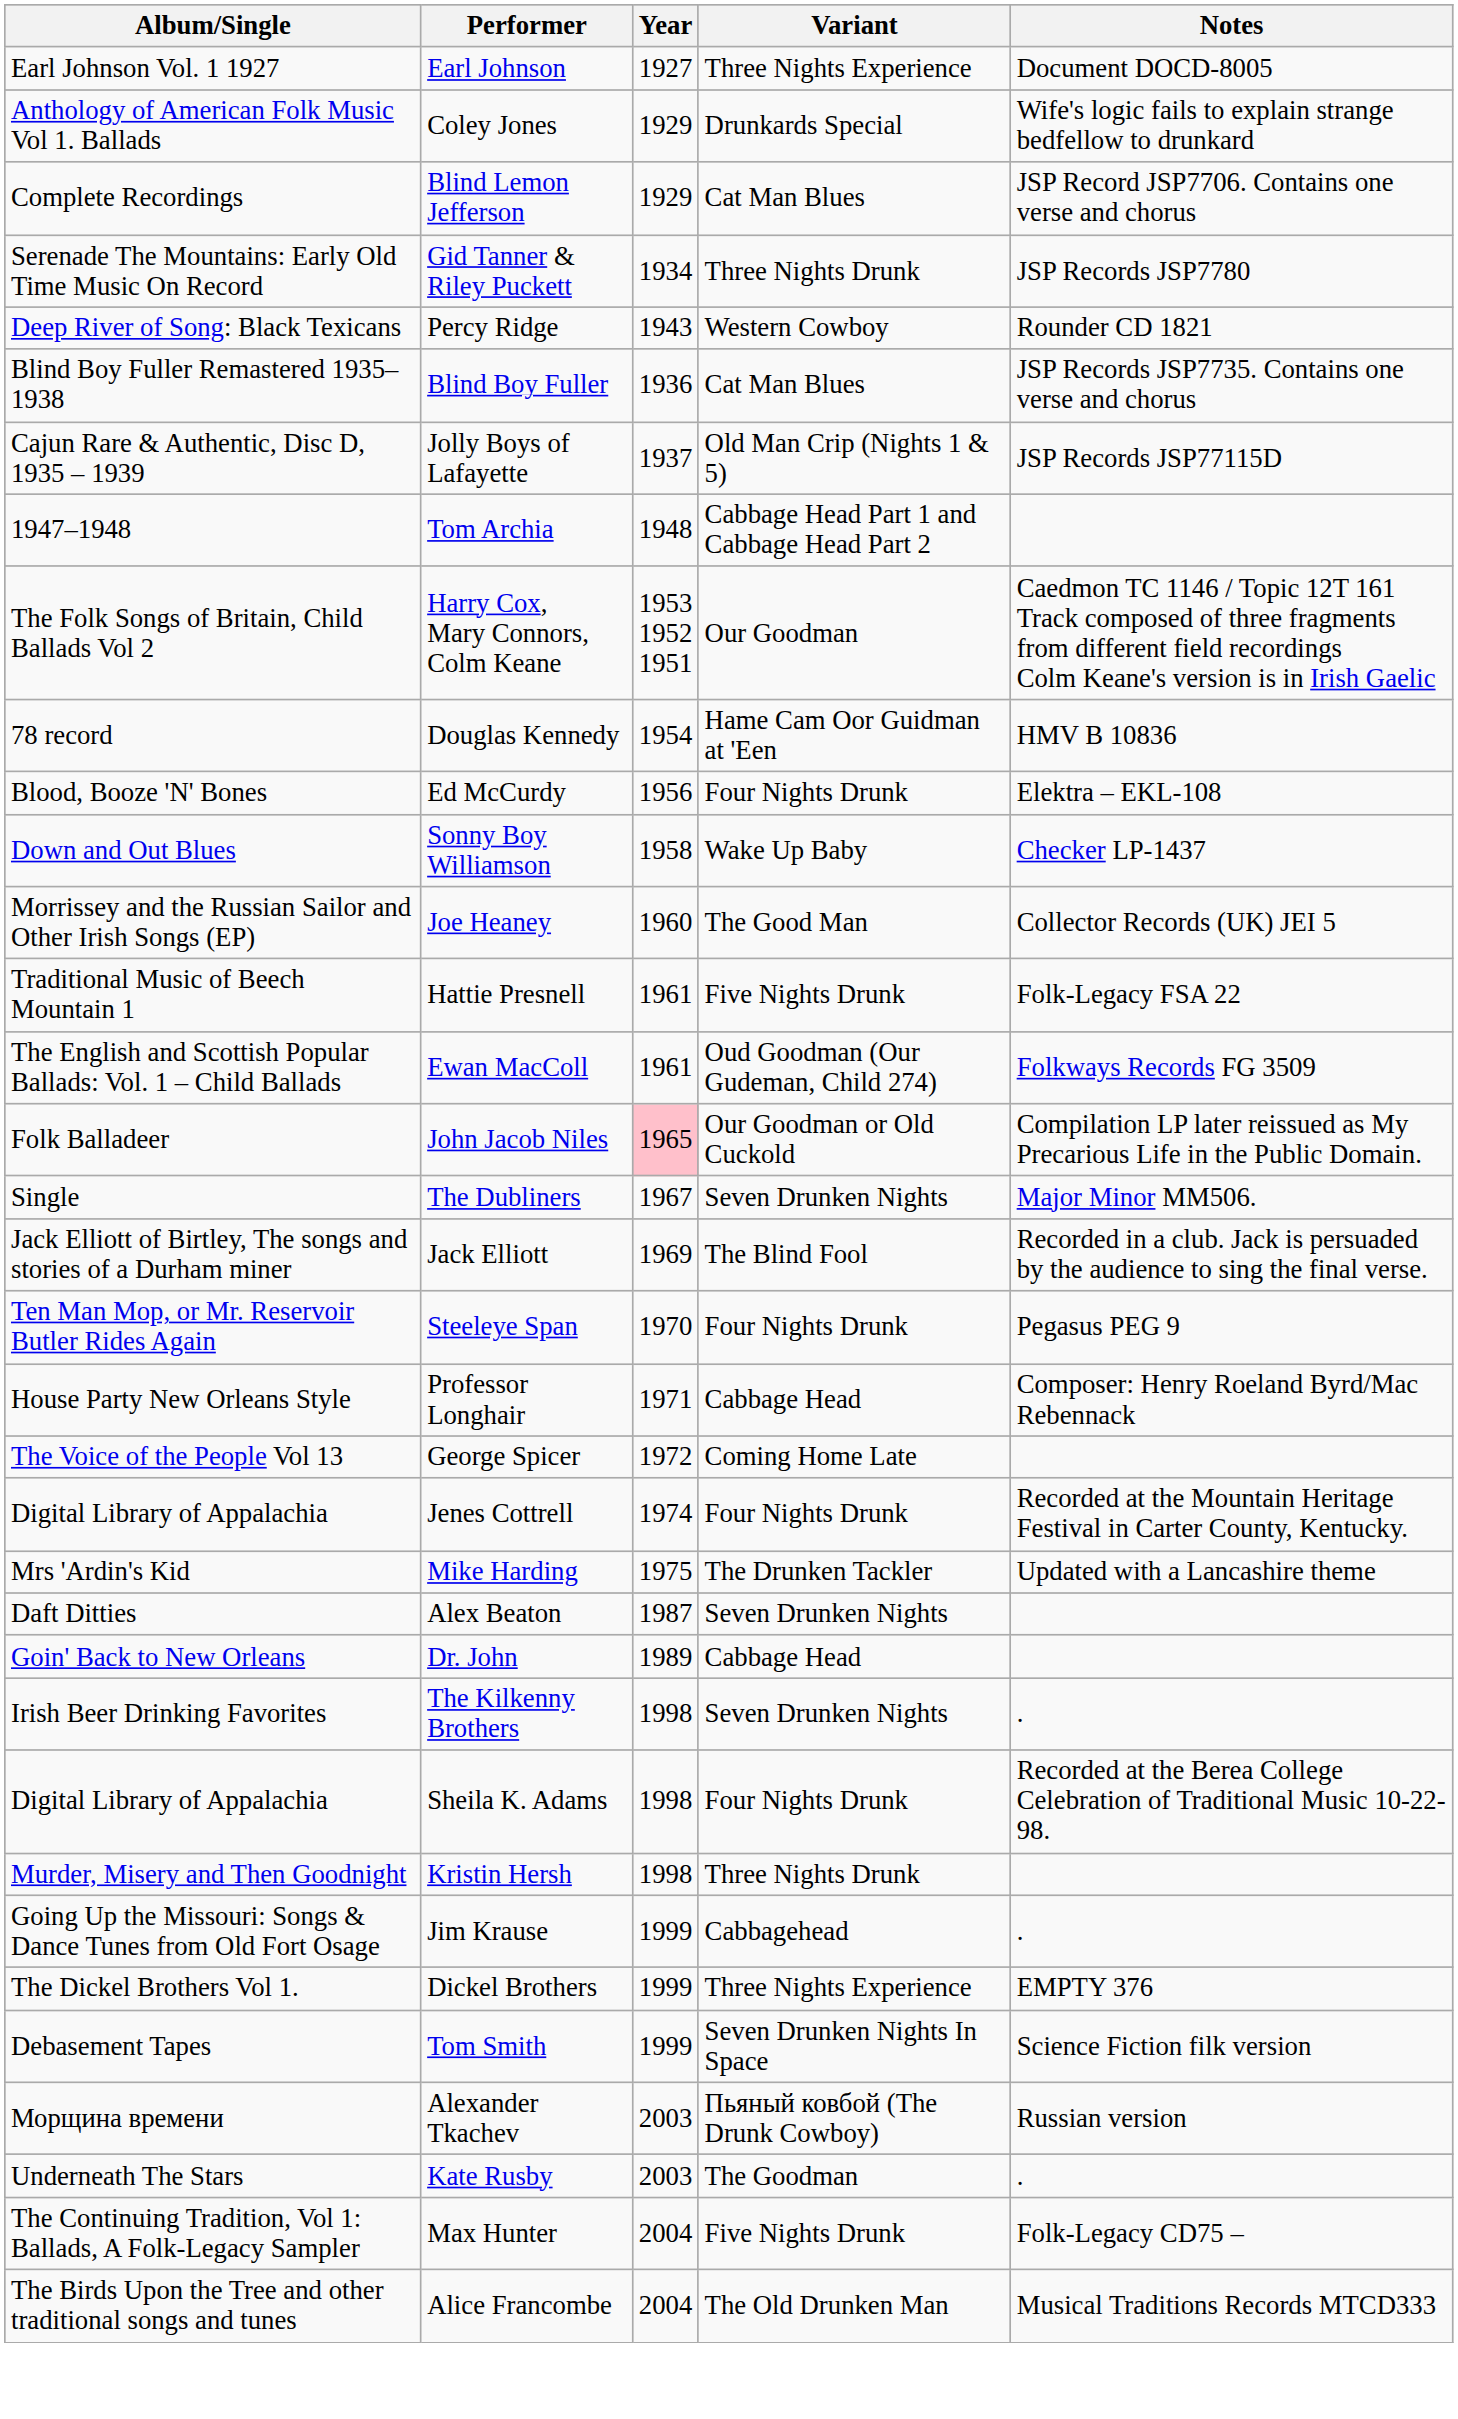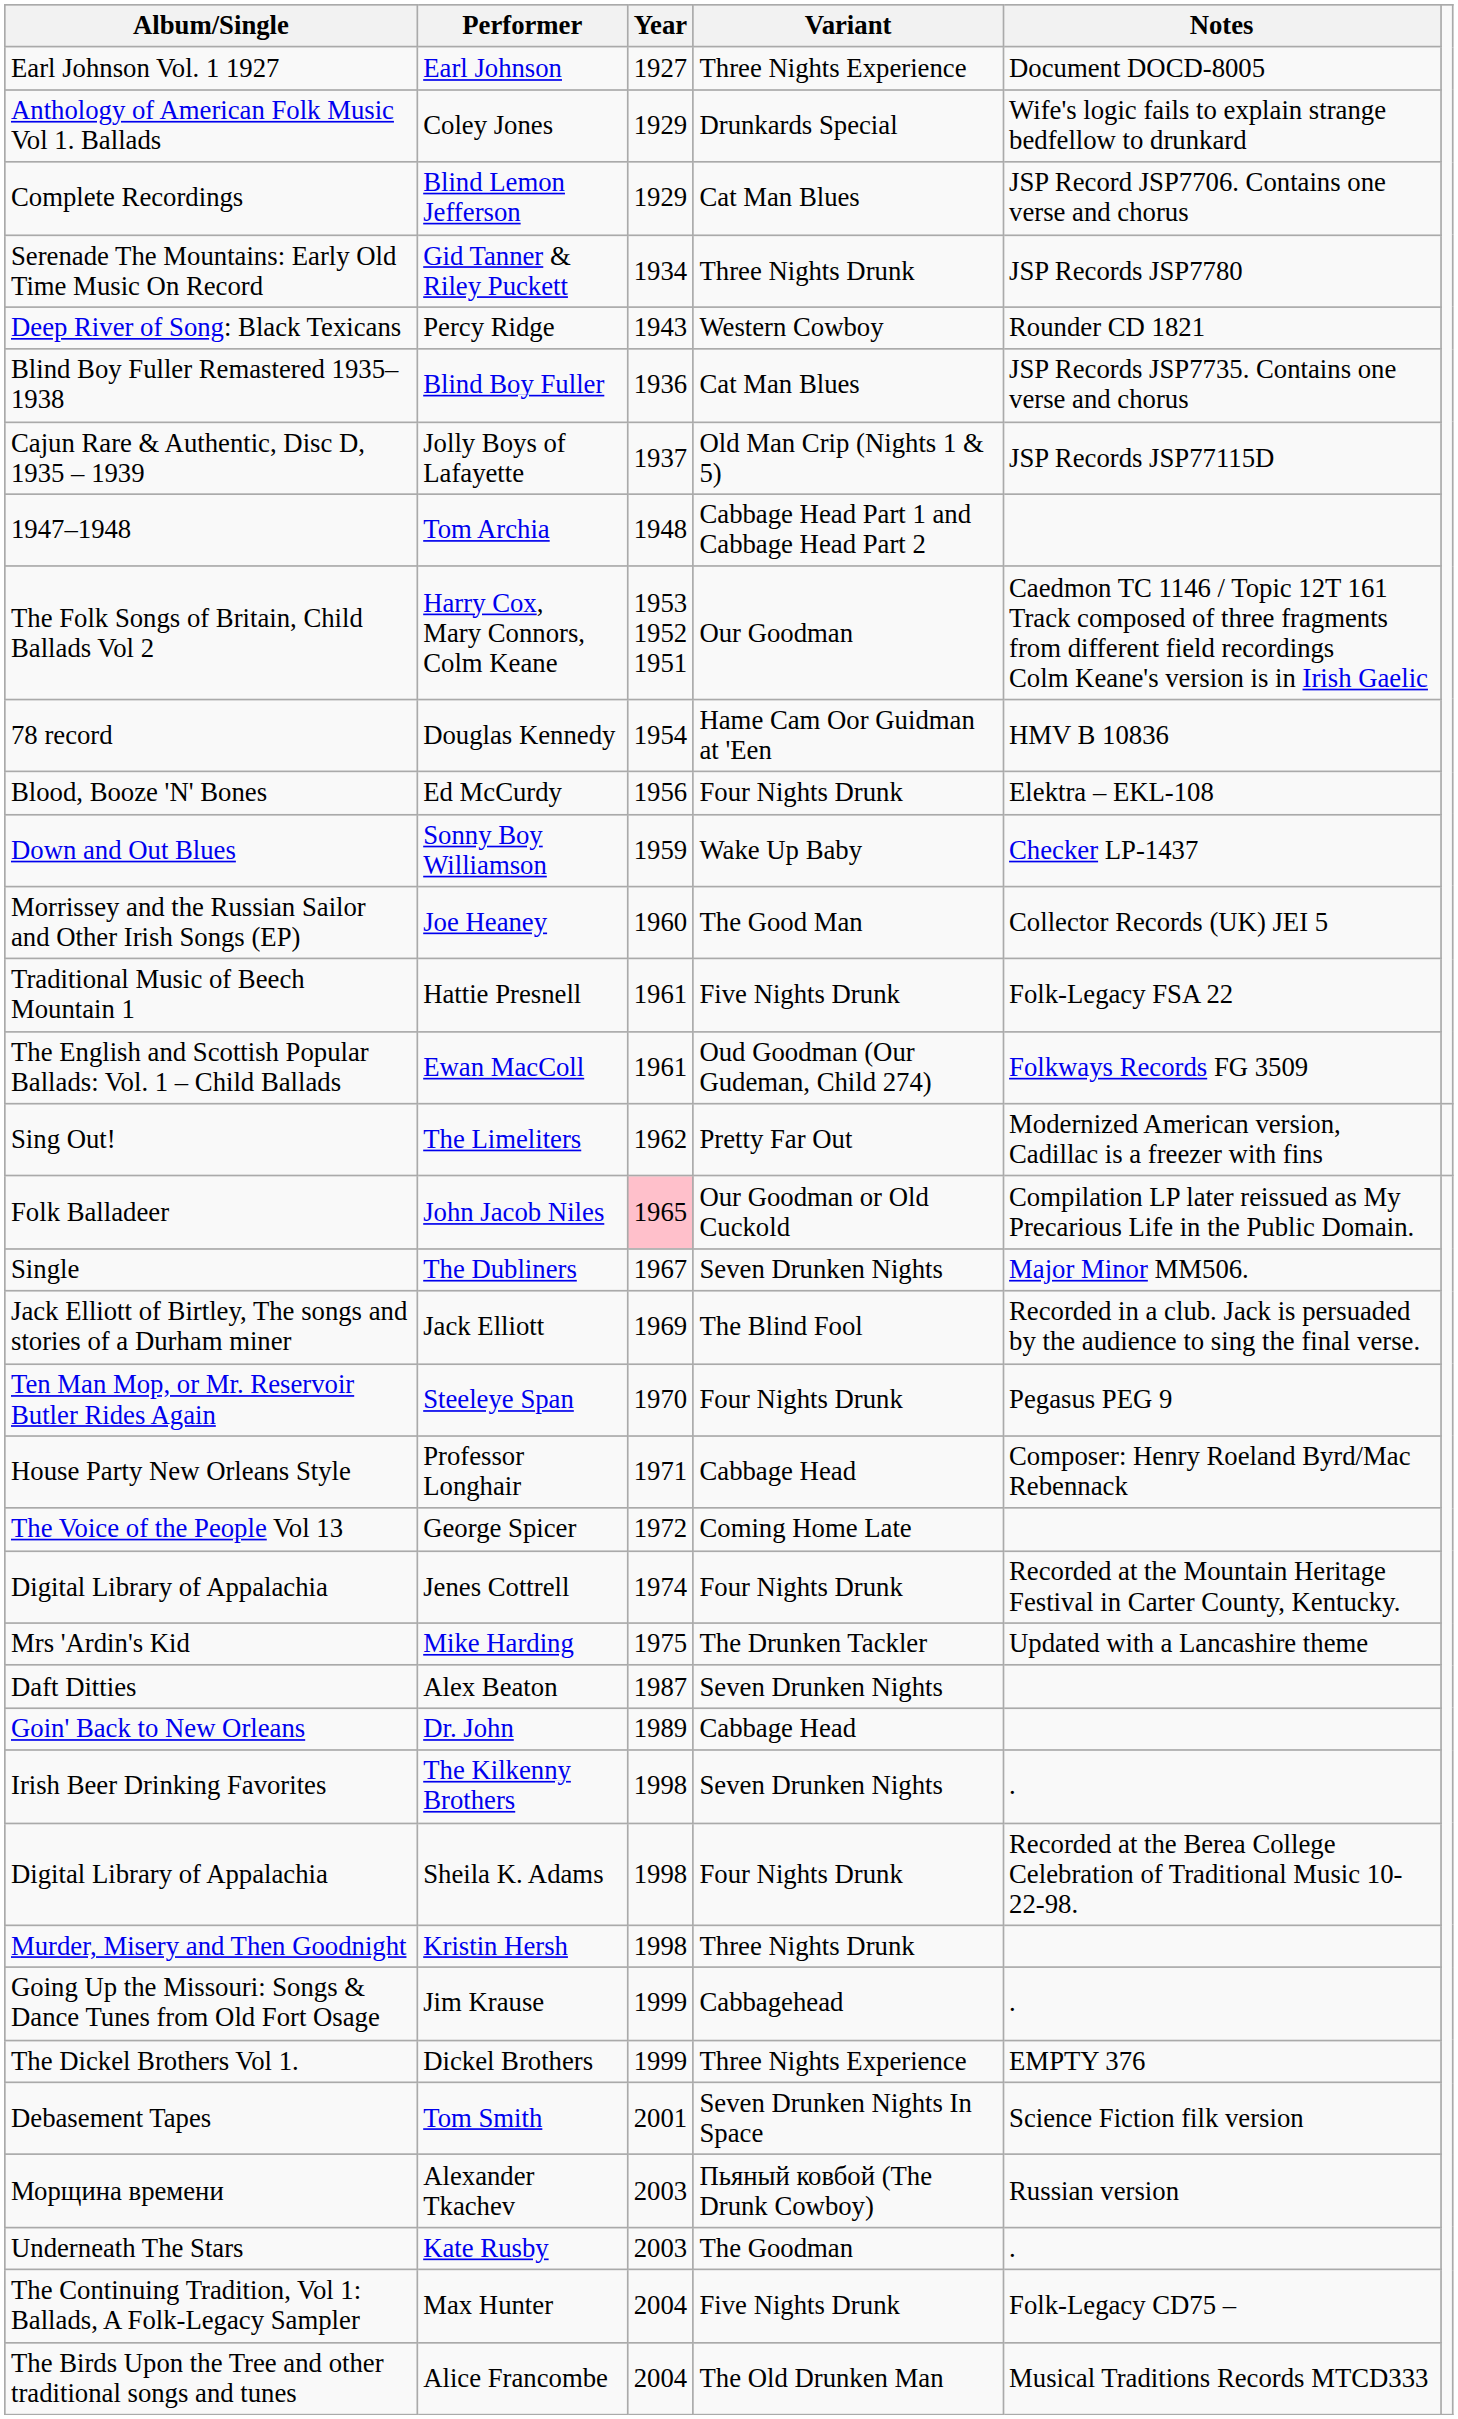Sonny Boy Williamson | Year: 1958 -> 1959
+ row: Sing Out! | The Limeliters | 1962 | Pretty Far Out | Modernized American version, Cadillac is a freezer with fins
Tom Smith | Year: 1999 -> 2001
